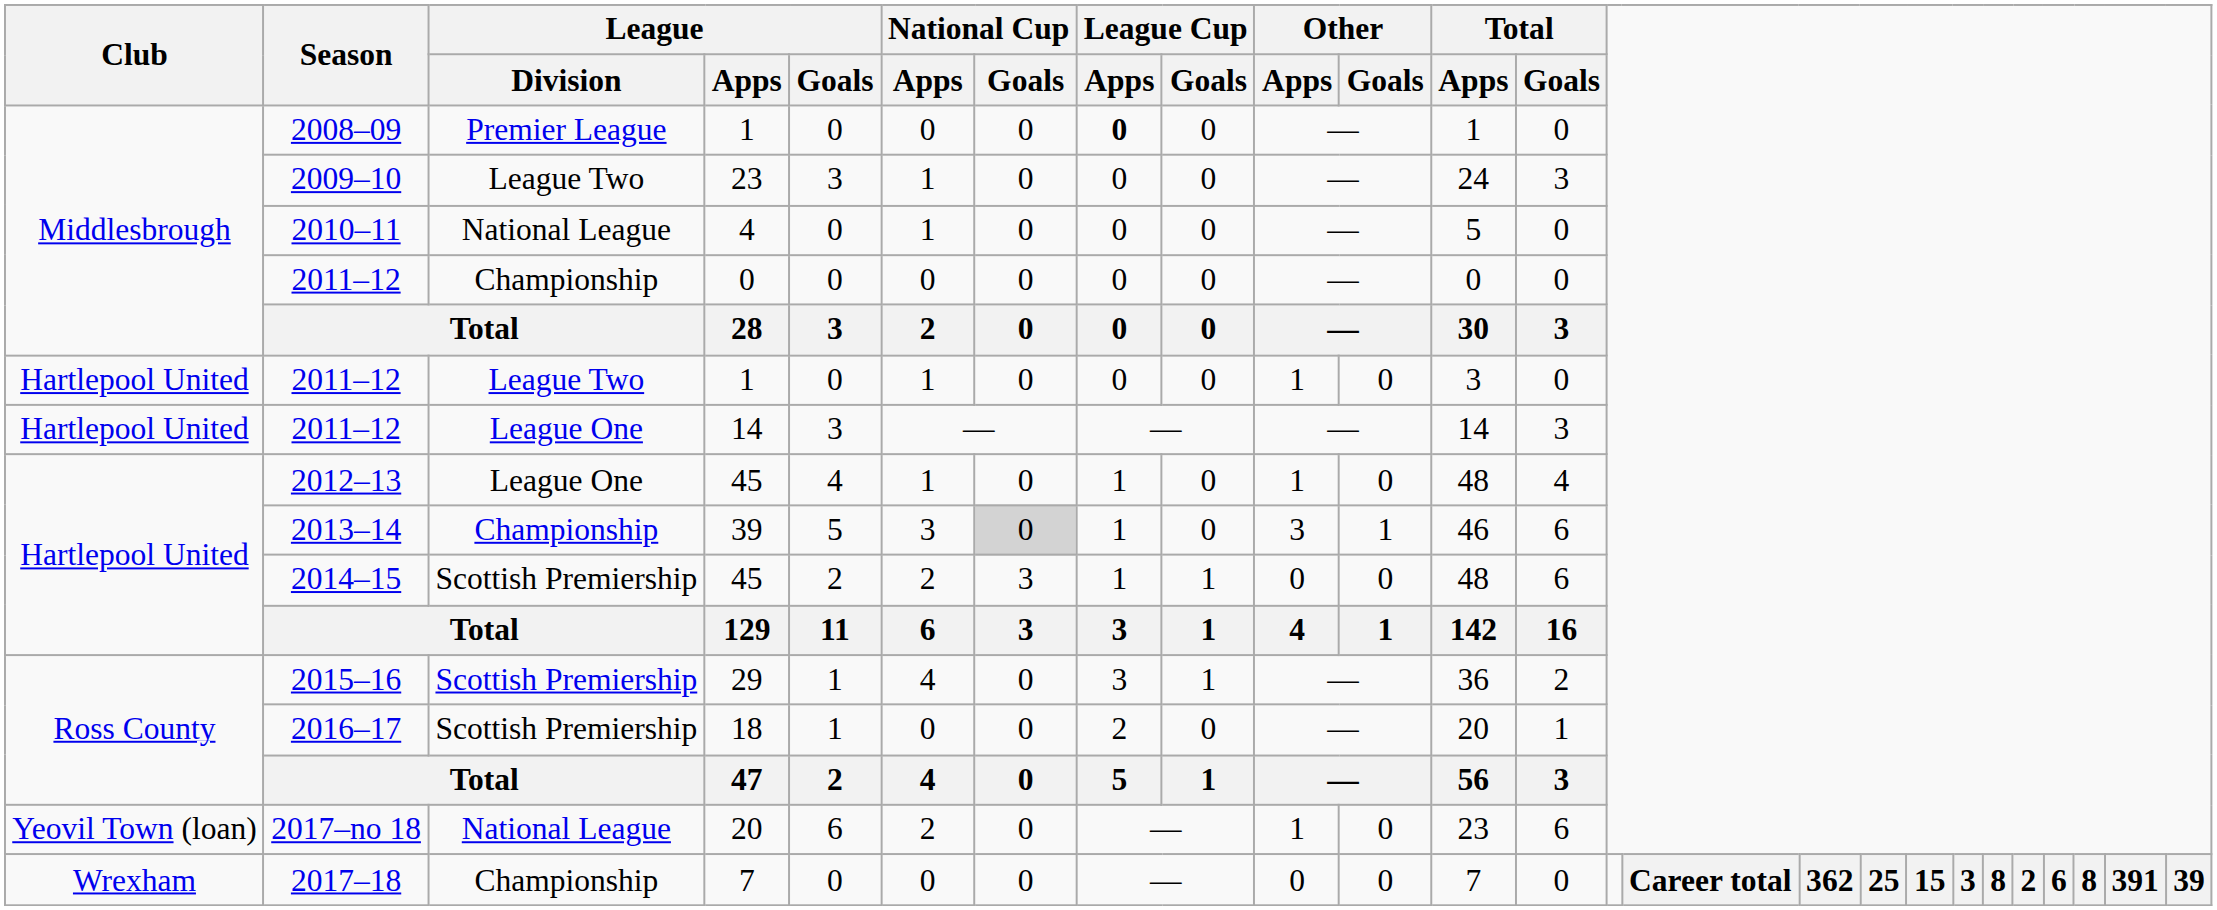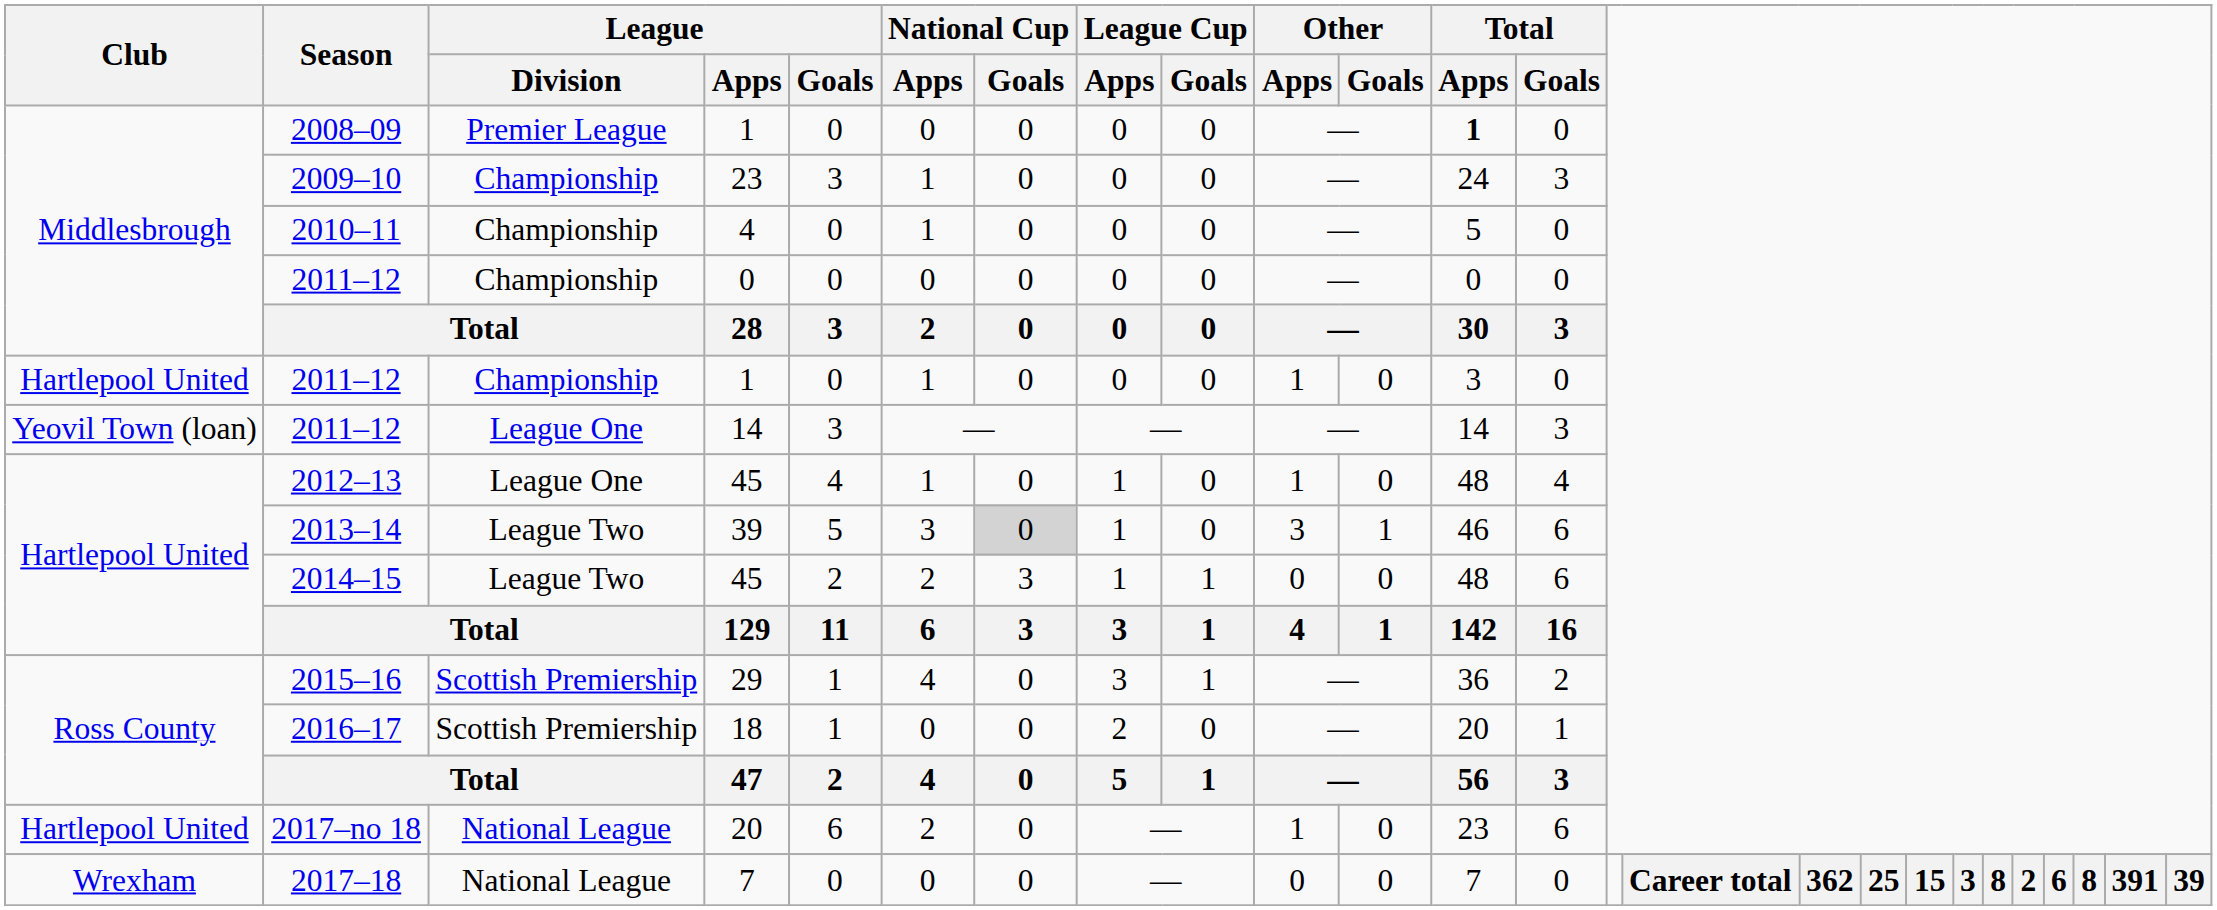2008–09 | League Cup / Apps: bold -> normal
2008–09 | Total / Apps: normal -> bold
2009–10 | League / Division: League Two -> Championship
2010–11 | League / Division: National League -> Championship
2011–12 / 1 | League / Division: League Two -> Championship
2011–12 / 14 | Club: Hartlepool United -> Yeovil Town (loan)
2013–14 | League / Division: Championship -> League Two
2014–15 | League / Division: Scottish Premiership -> League Two
2017–no 18 | Club: Yeovil Town (loan) -> Hartlepool United
2017–18 | League / Division: Championship -> National League
